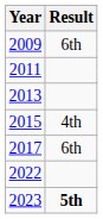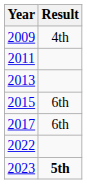2009 | Result: 6th -> 4th
2015 | Result: 4th -> 6th
